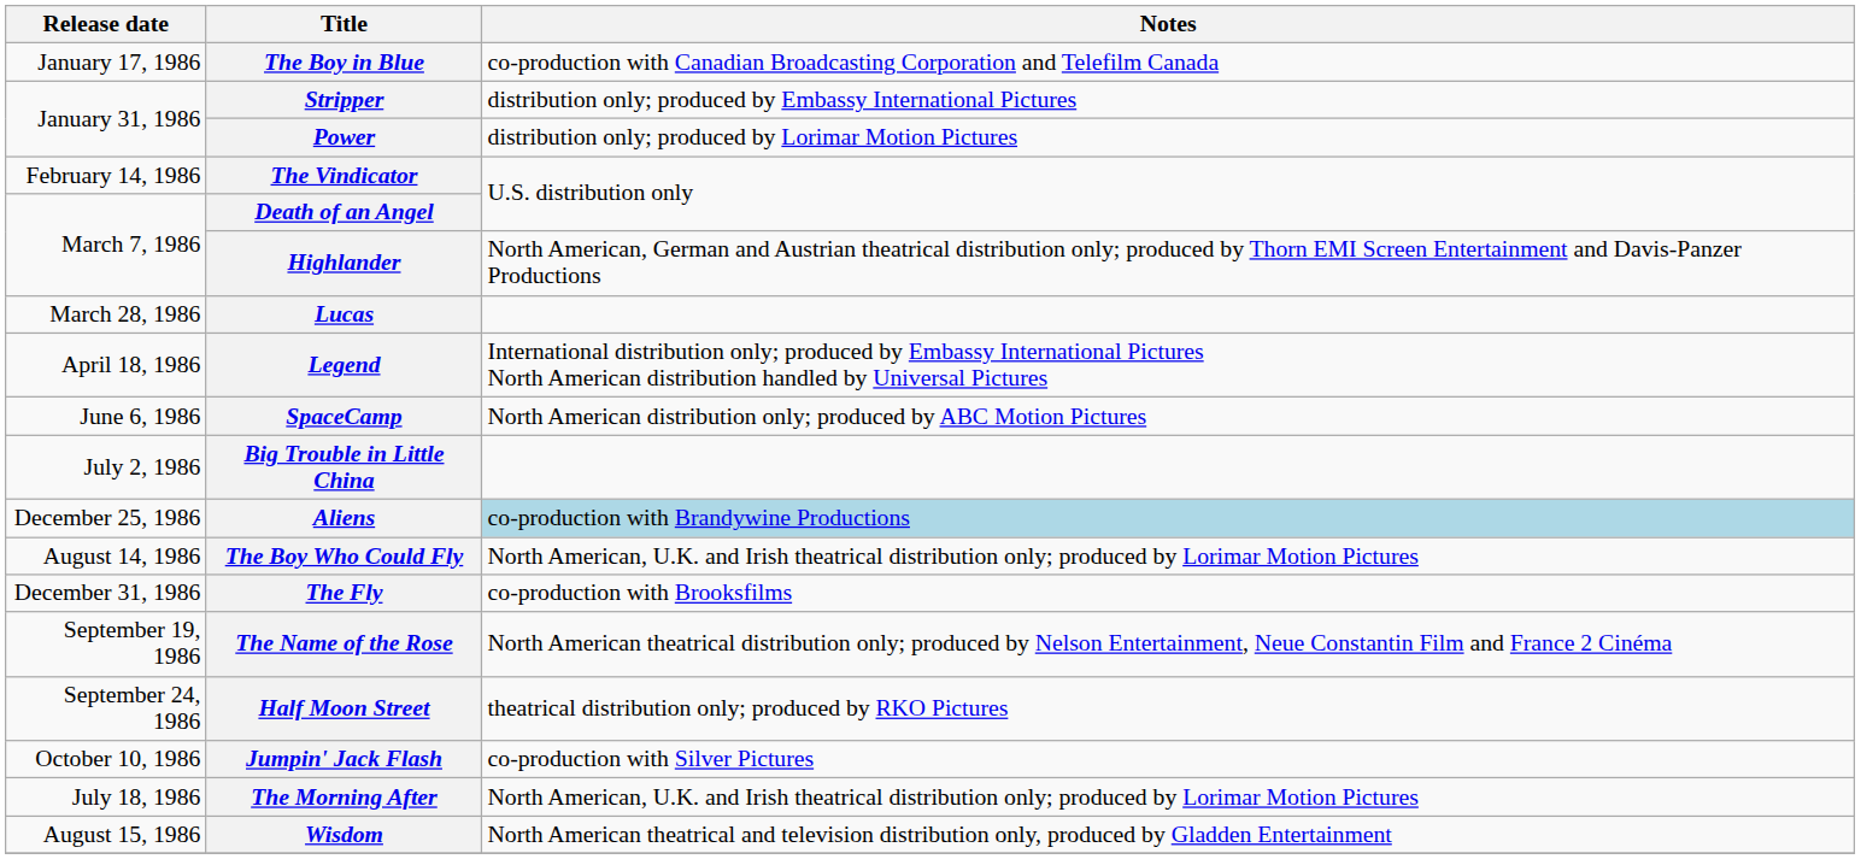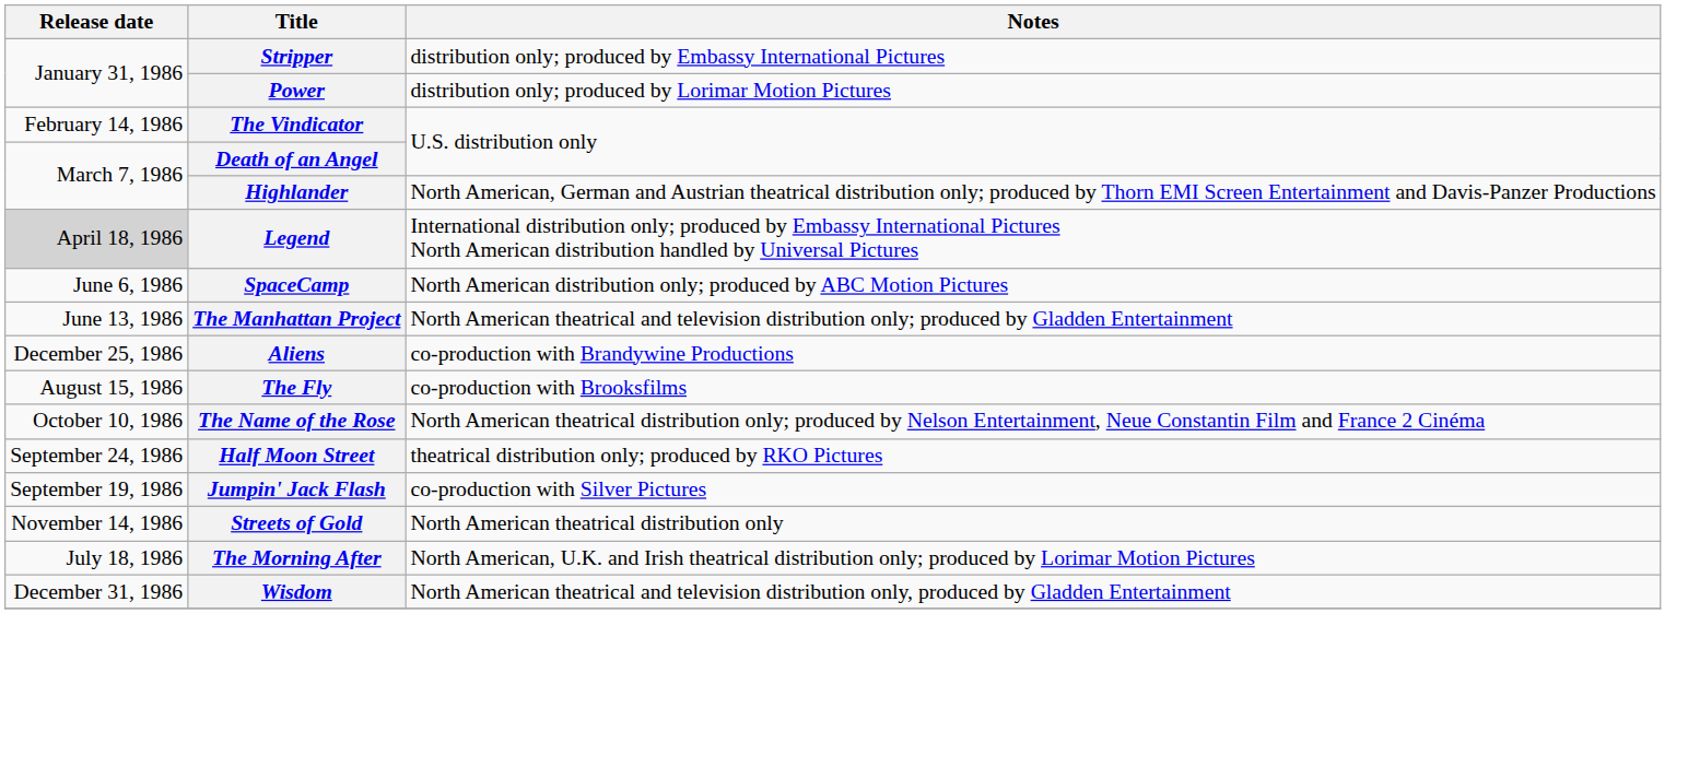- row: January 17, 1986 | The Boy in Blue | co-production with Canadian Broadcasting Corporation and Telefilm Canada
- row: March 28, 1986 | Lucas
Legend | Release date: no background -> lightgrey background
+ row: June 13, 1986 | The Manhattan Project | North American theatrical and television distribution only; produced by Gladden Entertainment
- row: July 2, 1986 | Big Trouble in Little China
Aliens | Notes: lightblue background -> no background
- row: August 14, 1986 | The Boy Who Could Fly | North American, U.K. and Irish theatrical distribution only; produced by Lorimar Motion Pictures
The Fly | Release date: December 31, 1986 -> August 15, 1986
The Name of the Rose | Release date: September 19, 1986 -> October 10, 1986
Jumpin' Jack Flash | Release date: October 10, 1986 -> September 19, 1986
+ row: November 14, 1986 | Streets of Gold | North American theatrical distribution only
Wisdom | Release date: August 15, 1986 -> December 31, 1986
